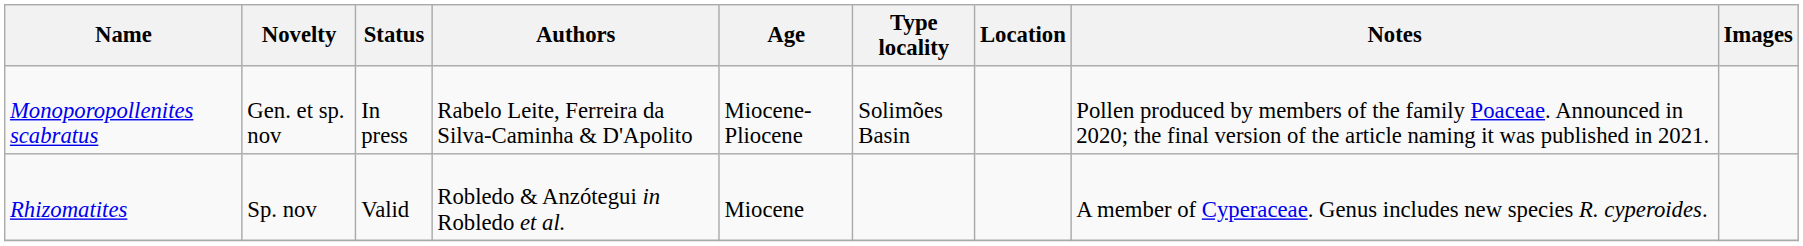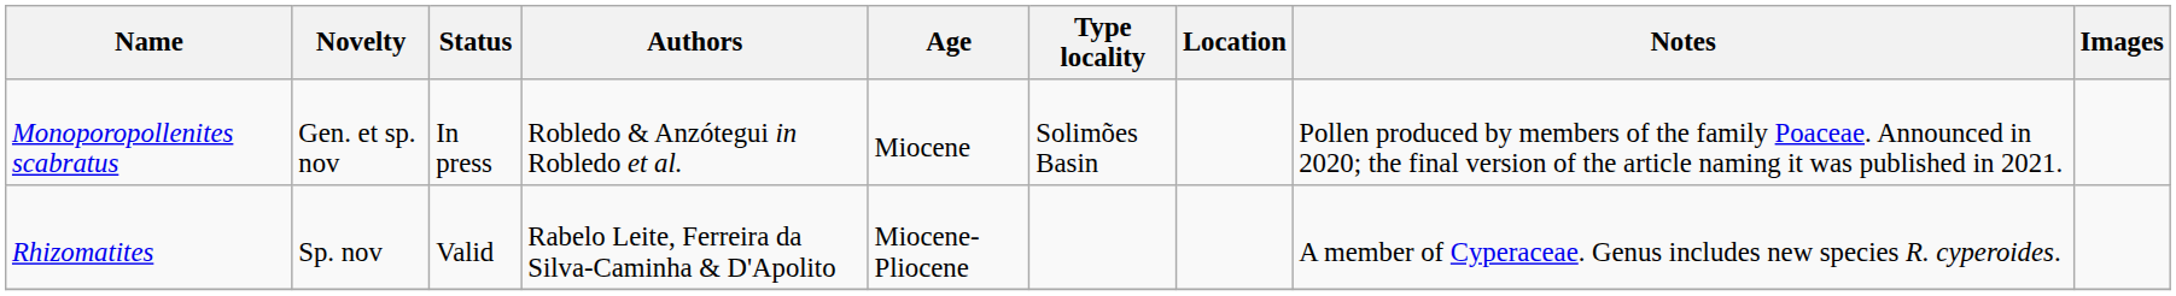Monoporopollenites scabratus | Authors: Rabelo Leite, Ferreira da Silva-Caminha & D'Apolito -> Robledo & Anzótegui in Robledo et al.
Monoporopollenites scabratus | Age: Miocene-Pliocene -> Miocene
Rhizomatites | Authors: Robledo & Anzótegui in Robledo et al. -> Rabelo Leite, Ferreira da Silva-Caminha & D'Apolito
Rhizomatites | Age: Miocene -> Miocene-Pliocene
